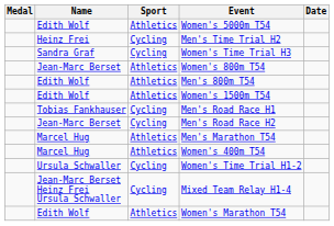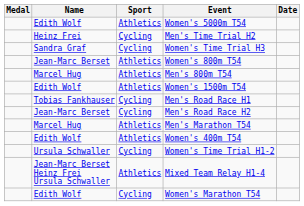Men's 800m T54 | Name: Edith Wolf -> Marcel Hug
Women's 400m T54 | Name: Marcel Hug -> Edith Wolf
Mixed Team Relay H1-4 | Sport: Cycling -> Athletics
Women's Marathon T54 | Sport: Athletics -> Cycling
